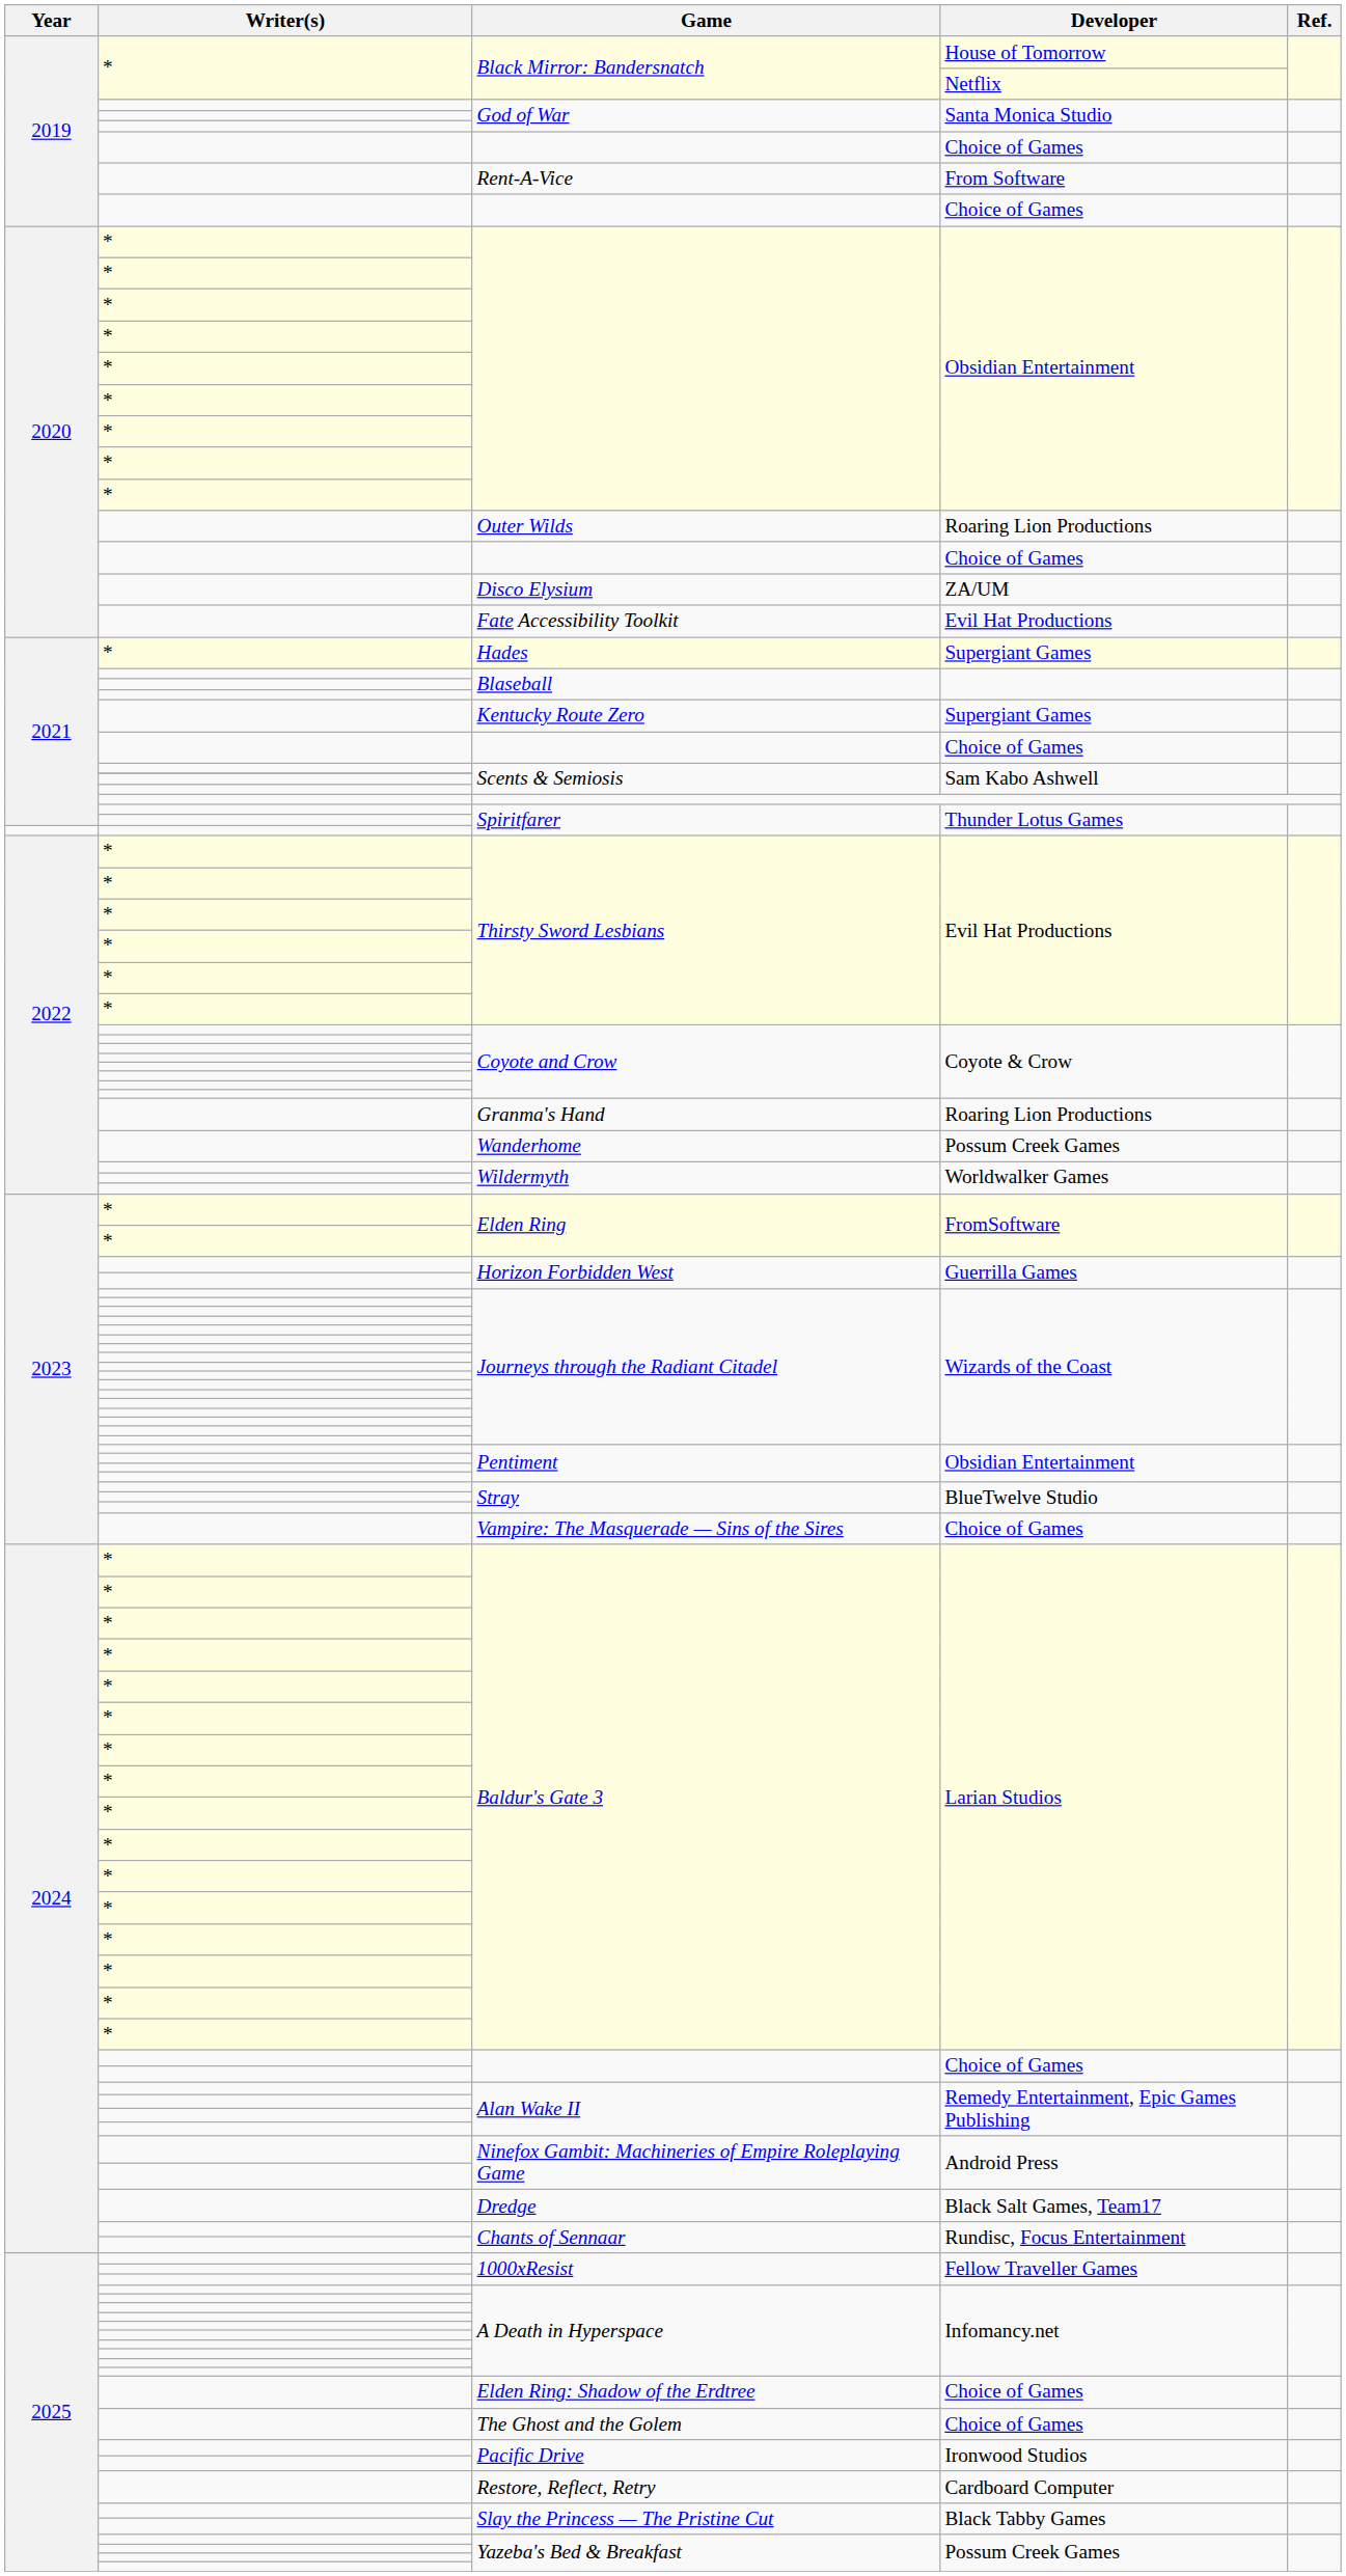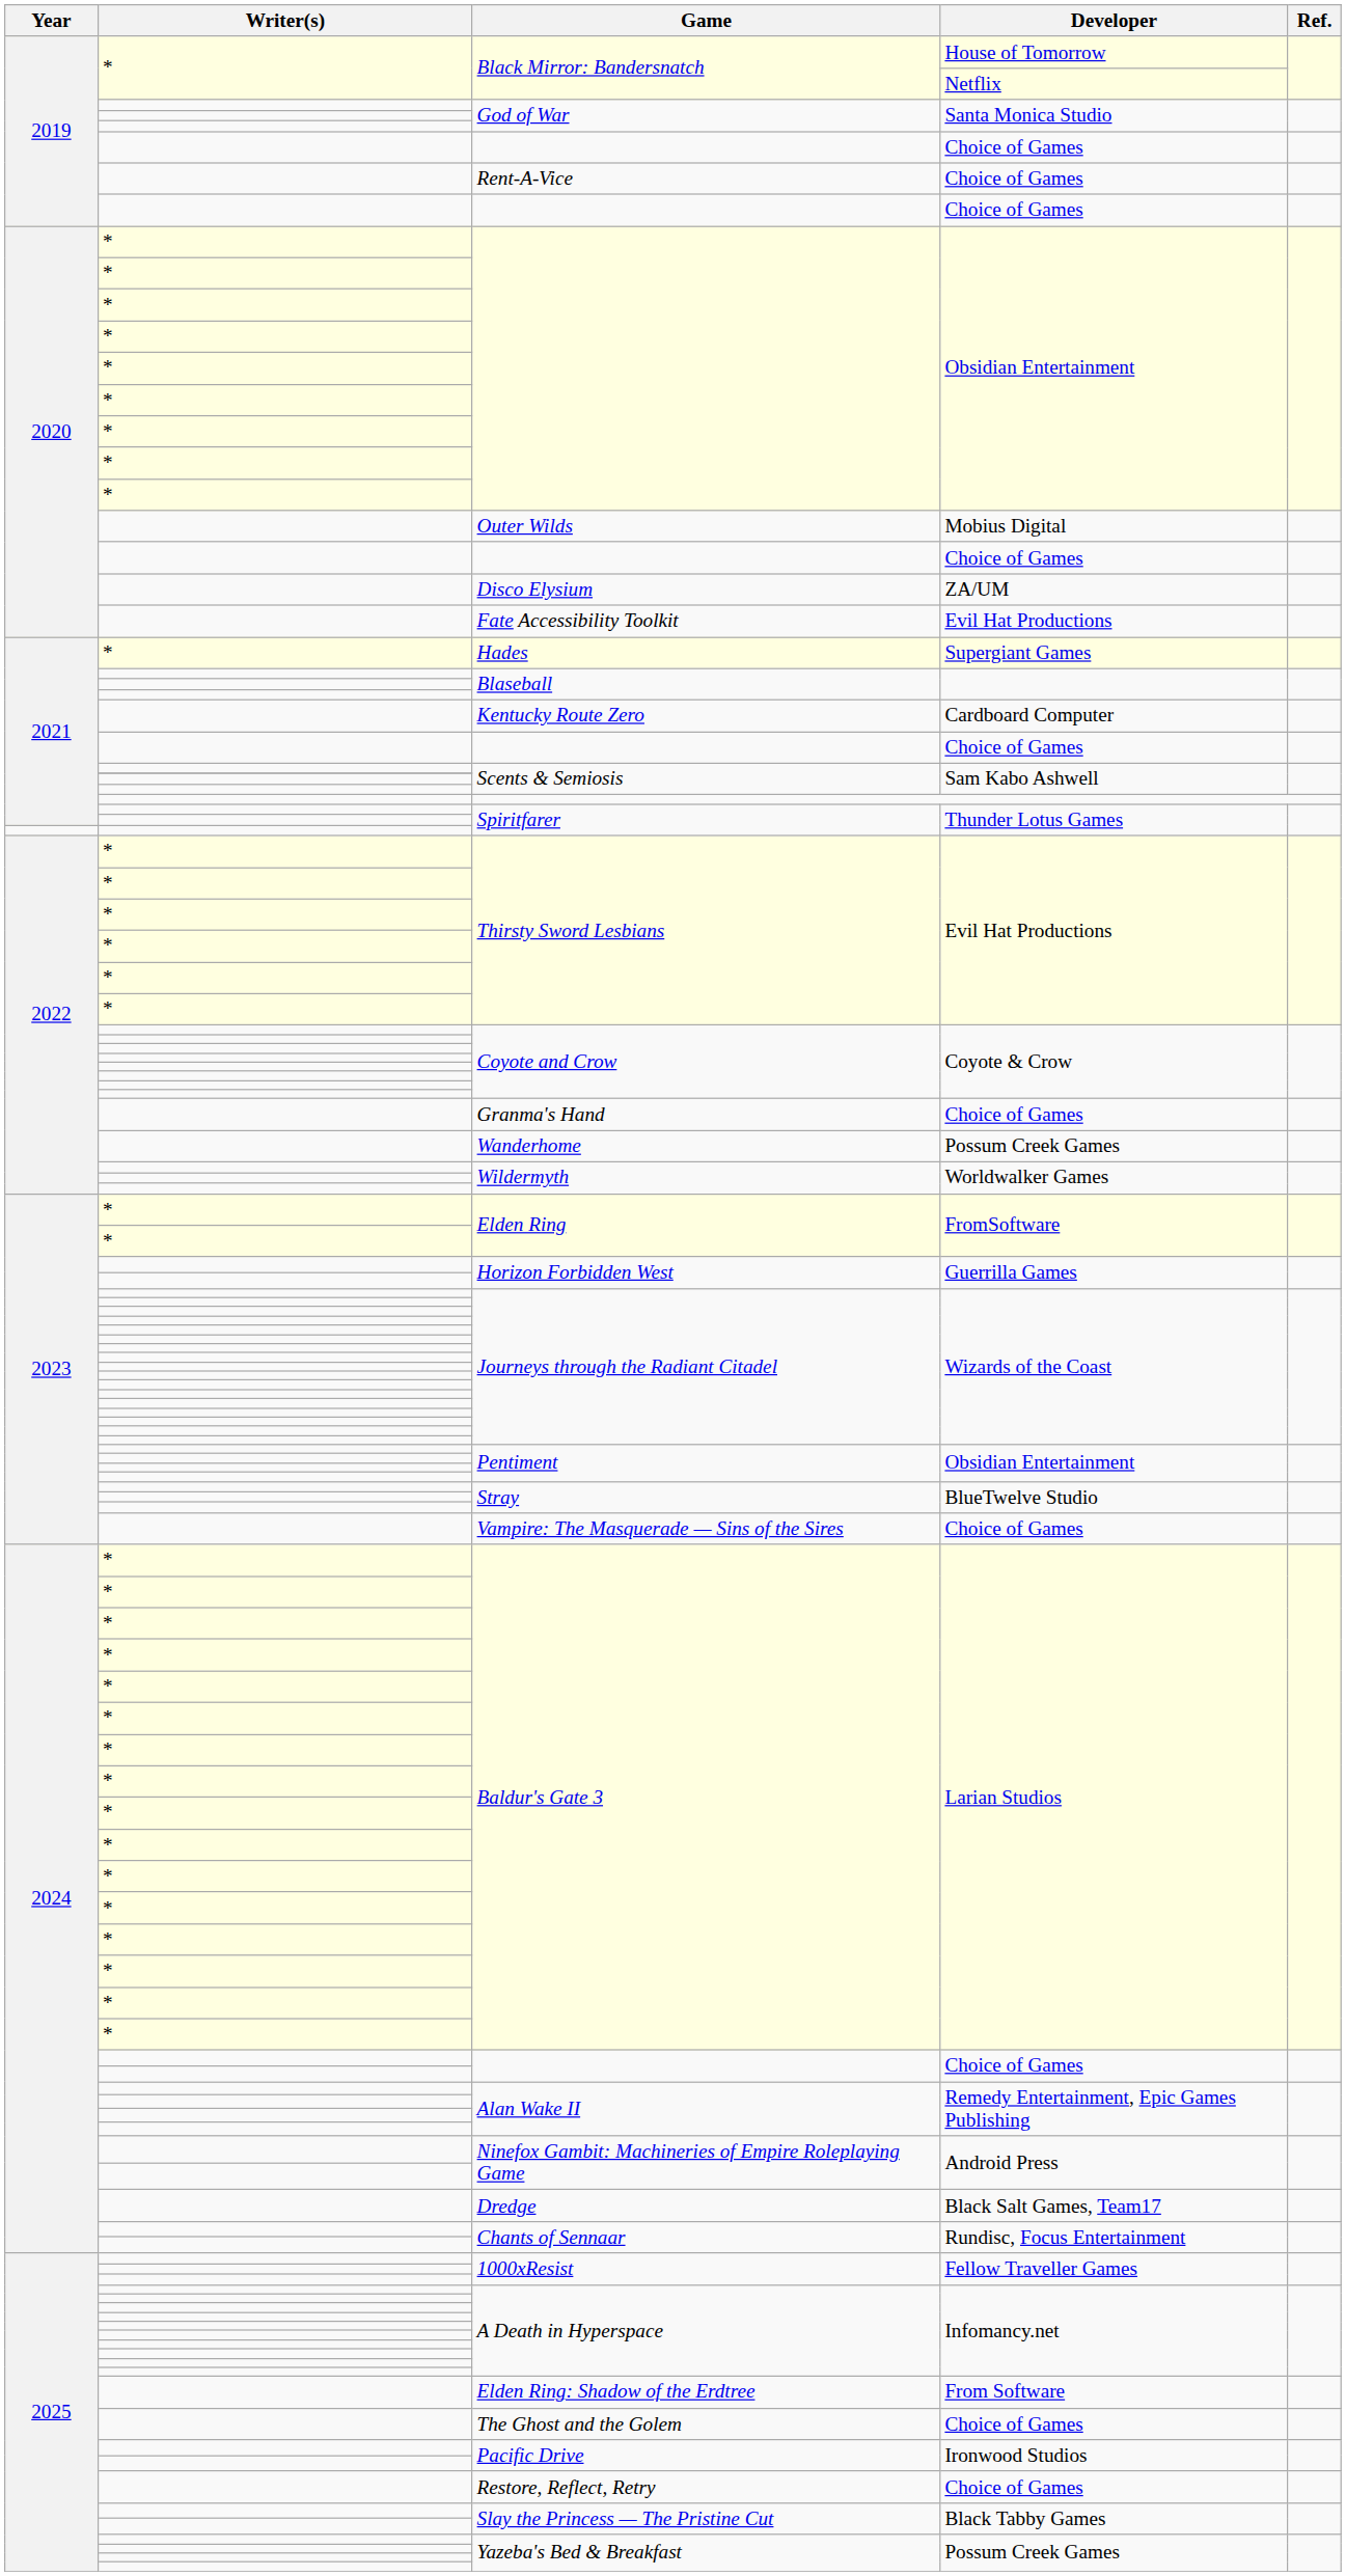Rent-A-Vice | Developer: From Software -> Choice of Games
Outer Wilds | Developer: Roaring Lion Productions -> Mobius Digital
Kentucky Route Zero | Developer: Supergiant Games -> Cardboard Computer
Granma's Hand | Developer: Roaring Lion Productions -> Choice of Games
Elden Ring: Shadow of the Erdtree | Developer: Choice of Games -> From Software
Restore, Reflect, Retry | Developer: Cardboard Computer -> Choice of Games
